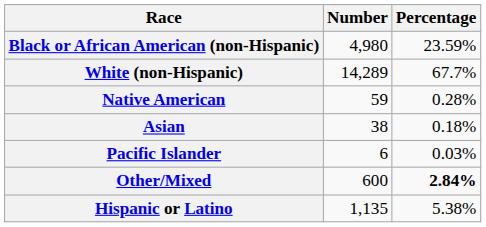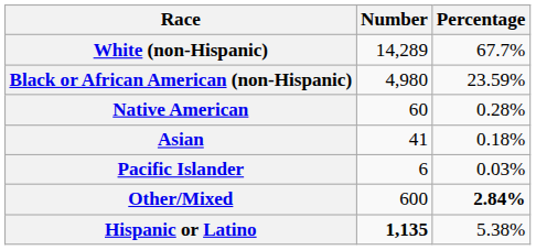rows swapped: White (non-Hispanic) <-> Black or African American (non-Hispanic)
Native American | Number: 59 -> 60
Asian | Number: 38 -> 41
Hispanic or Latino | Number: normal -> bold
